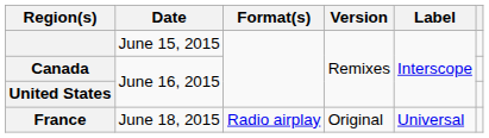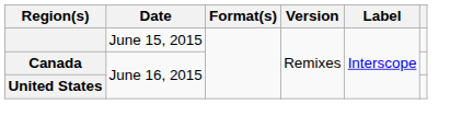- row: France | June 18, 2015 | Radio airplay | Original | Universal
